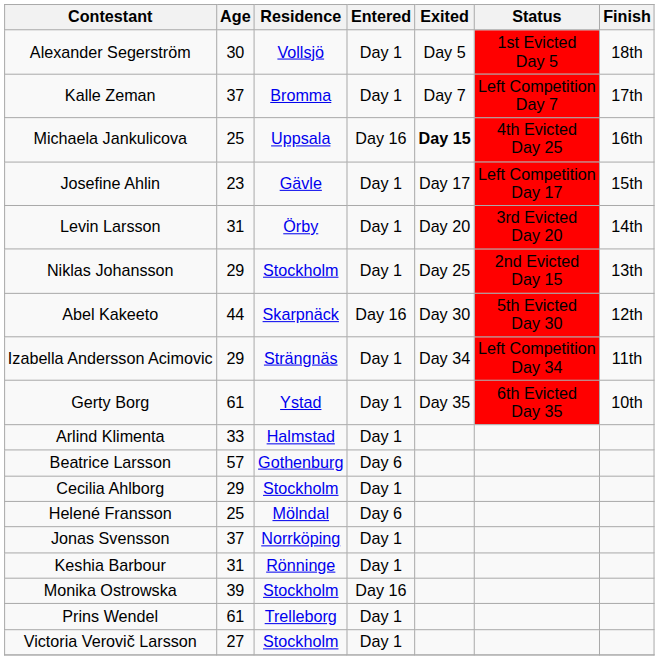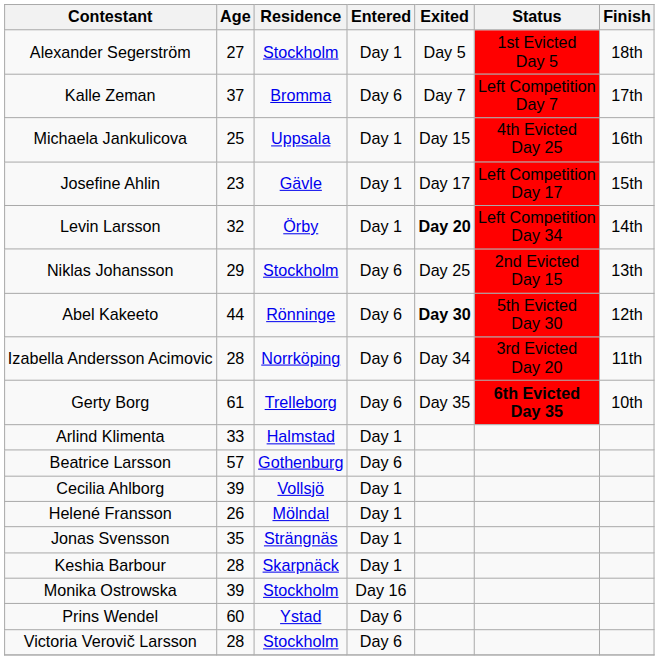Alexander Segerström | Age: 30 -> 27
Alexander Segerström | Residence: Vollsjö -> Stockholm
Kalle Zeman | Entered: Day 1 -> Day 6
Michaela Jankulicova | Entered: Day 16 -> Day 1
Michaela Jankulicova | Exited: bold -> normal
Levin Larsson | Age: 31 -> 32
Levin Larsson | Exited: normal -> bold
Levin Larsson | Status: 3rd Evicted Day 20 -> Left Competition Day 34
Niklas Johansson | Entered: Day 1 -> Day 6
Abel Kakeeto | Residence: Skarpnäck -> Rönninge
Abel Kakeeto | Entered: Day 16 -> Day 6
Abel Kakeeto | Exited: normal -> bold
Izabella Andersson Acimovic | Age: 29 -> 28
Izabella Andersson Acimovic | Residence: Strängnäs -> Norrköping
Izabella Andersson Acimovic | Entered: Day 1 -> Day 6
Izabella Andersson Acimovic | Status: Left Competition Day 34 -> 3rd Evicted Day 20
Gerty Borg | Residence: Ystad -> Trelleborg
Gerty Borg | Entered: Day 1 -> Day 6
Gerty Borg | Status: normal -> bold
Cecilia Ahlborg | Age: 29 -> 39
Cecilia Ahlborg | Residence: Stockholm -> Vollsjö
Helené Fransson | Age: 25 -> 26
Helené Fransson | Entered: Day 6 -> Day 1
Jonas Svensson | Age: 37 -> 35
Jonas Svensson | Residence: Norrköping -> Strängnäs
Keshia Barbour | Age: 31 -> 28
Keshia Barbour | Residence: Rönninge -> Skarpnäck
Prins Wendel | Age: 61 -> 60
Prins Wendel | Residence: Trelleborg -> Ystad
Prins Wendel | Entered: Day 1 -> Day 6
Victoria Verovič Larsson | Age: 27 -> 28
Victoria Verovič Larsson | Entered: Day 1 -> Day 6
